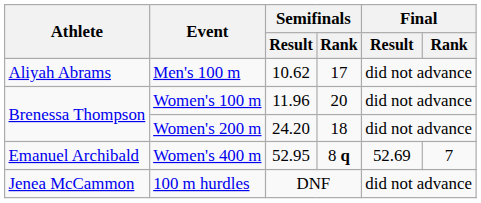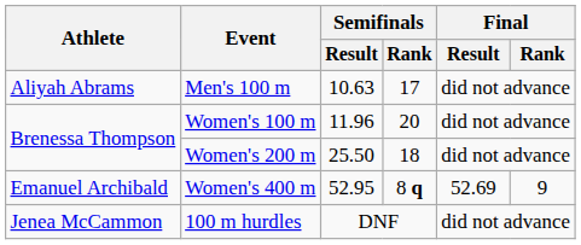Men's 100 m | Semifinals / Result: 10.62 -> 10.63
Women's 200 m | Semifinals / Result: 24.20 -> 25.50
Women's 400 m | Final / Rank: 7 -> 9
